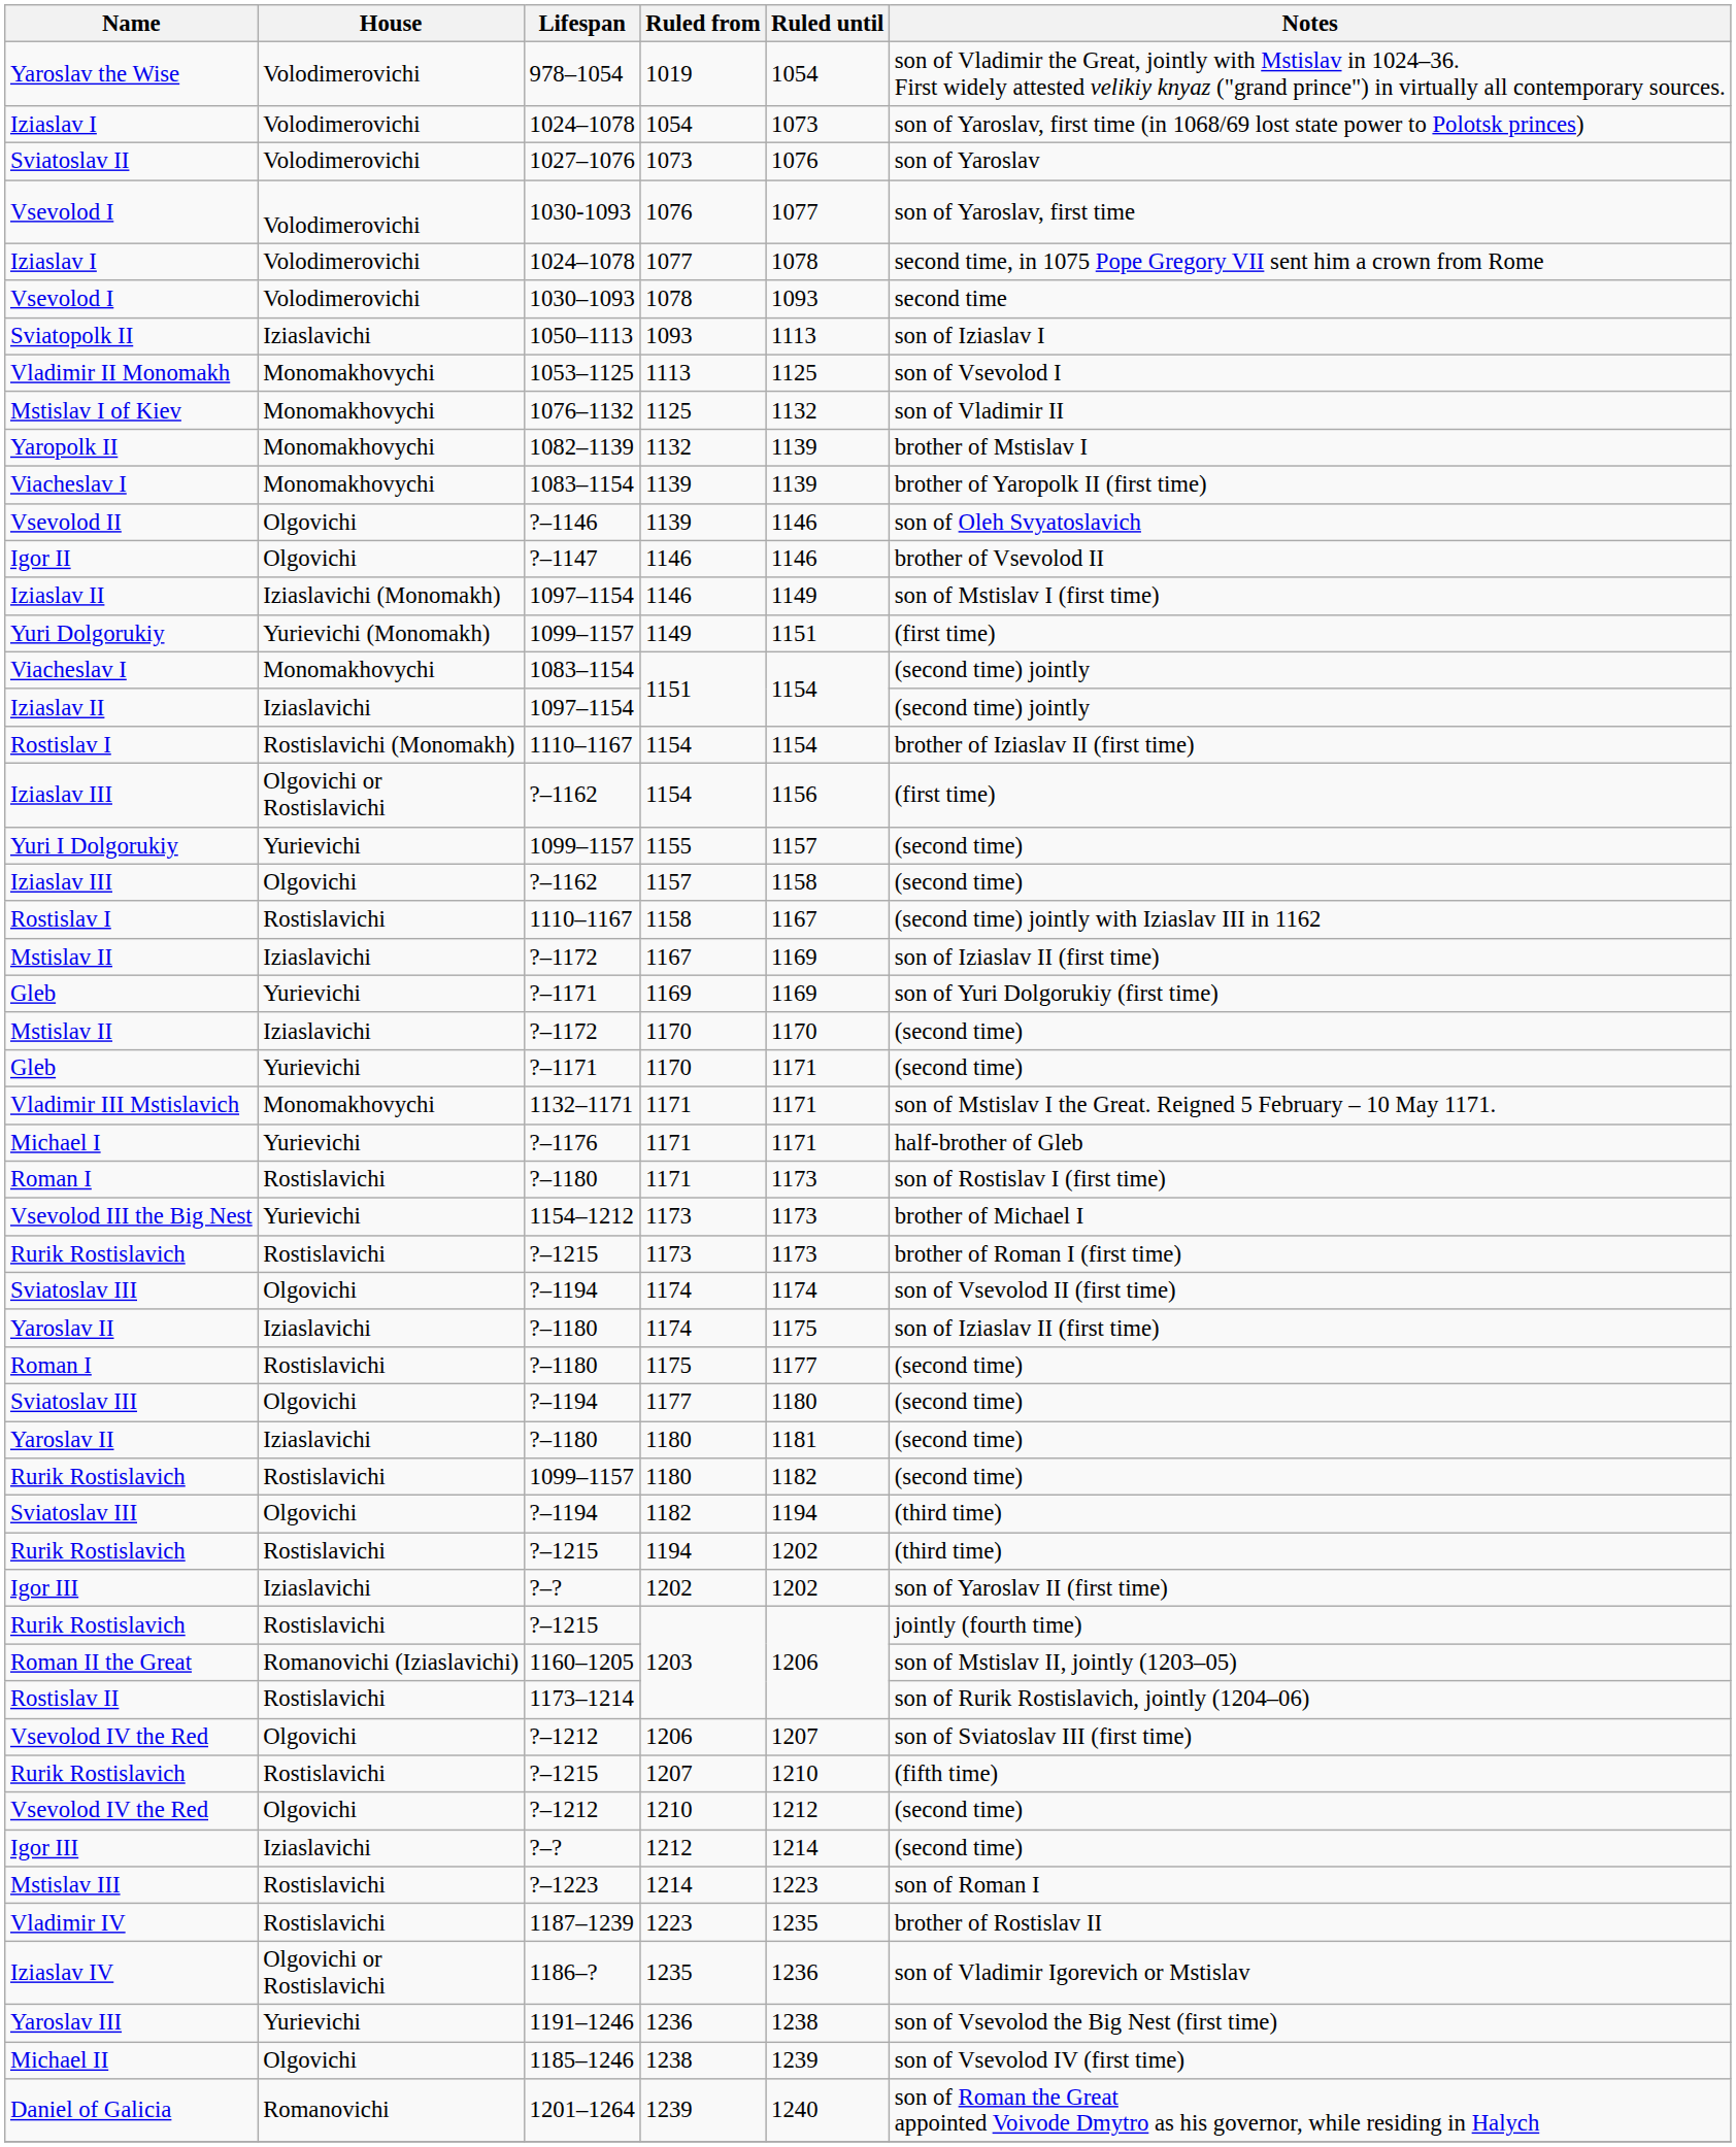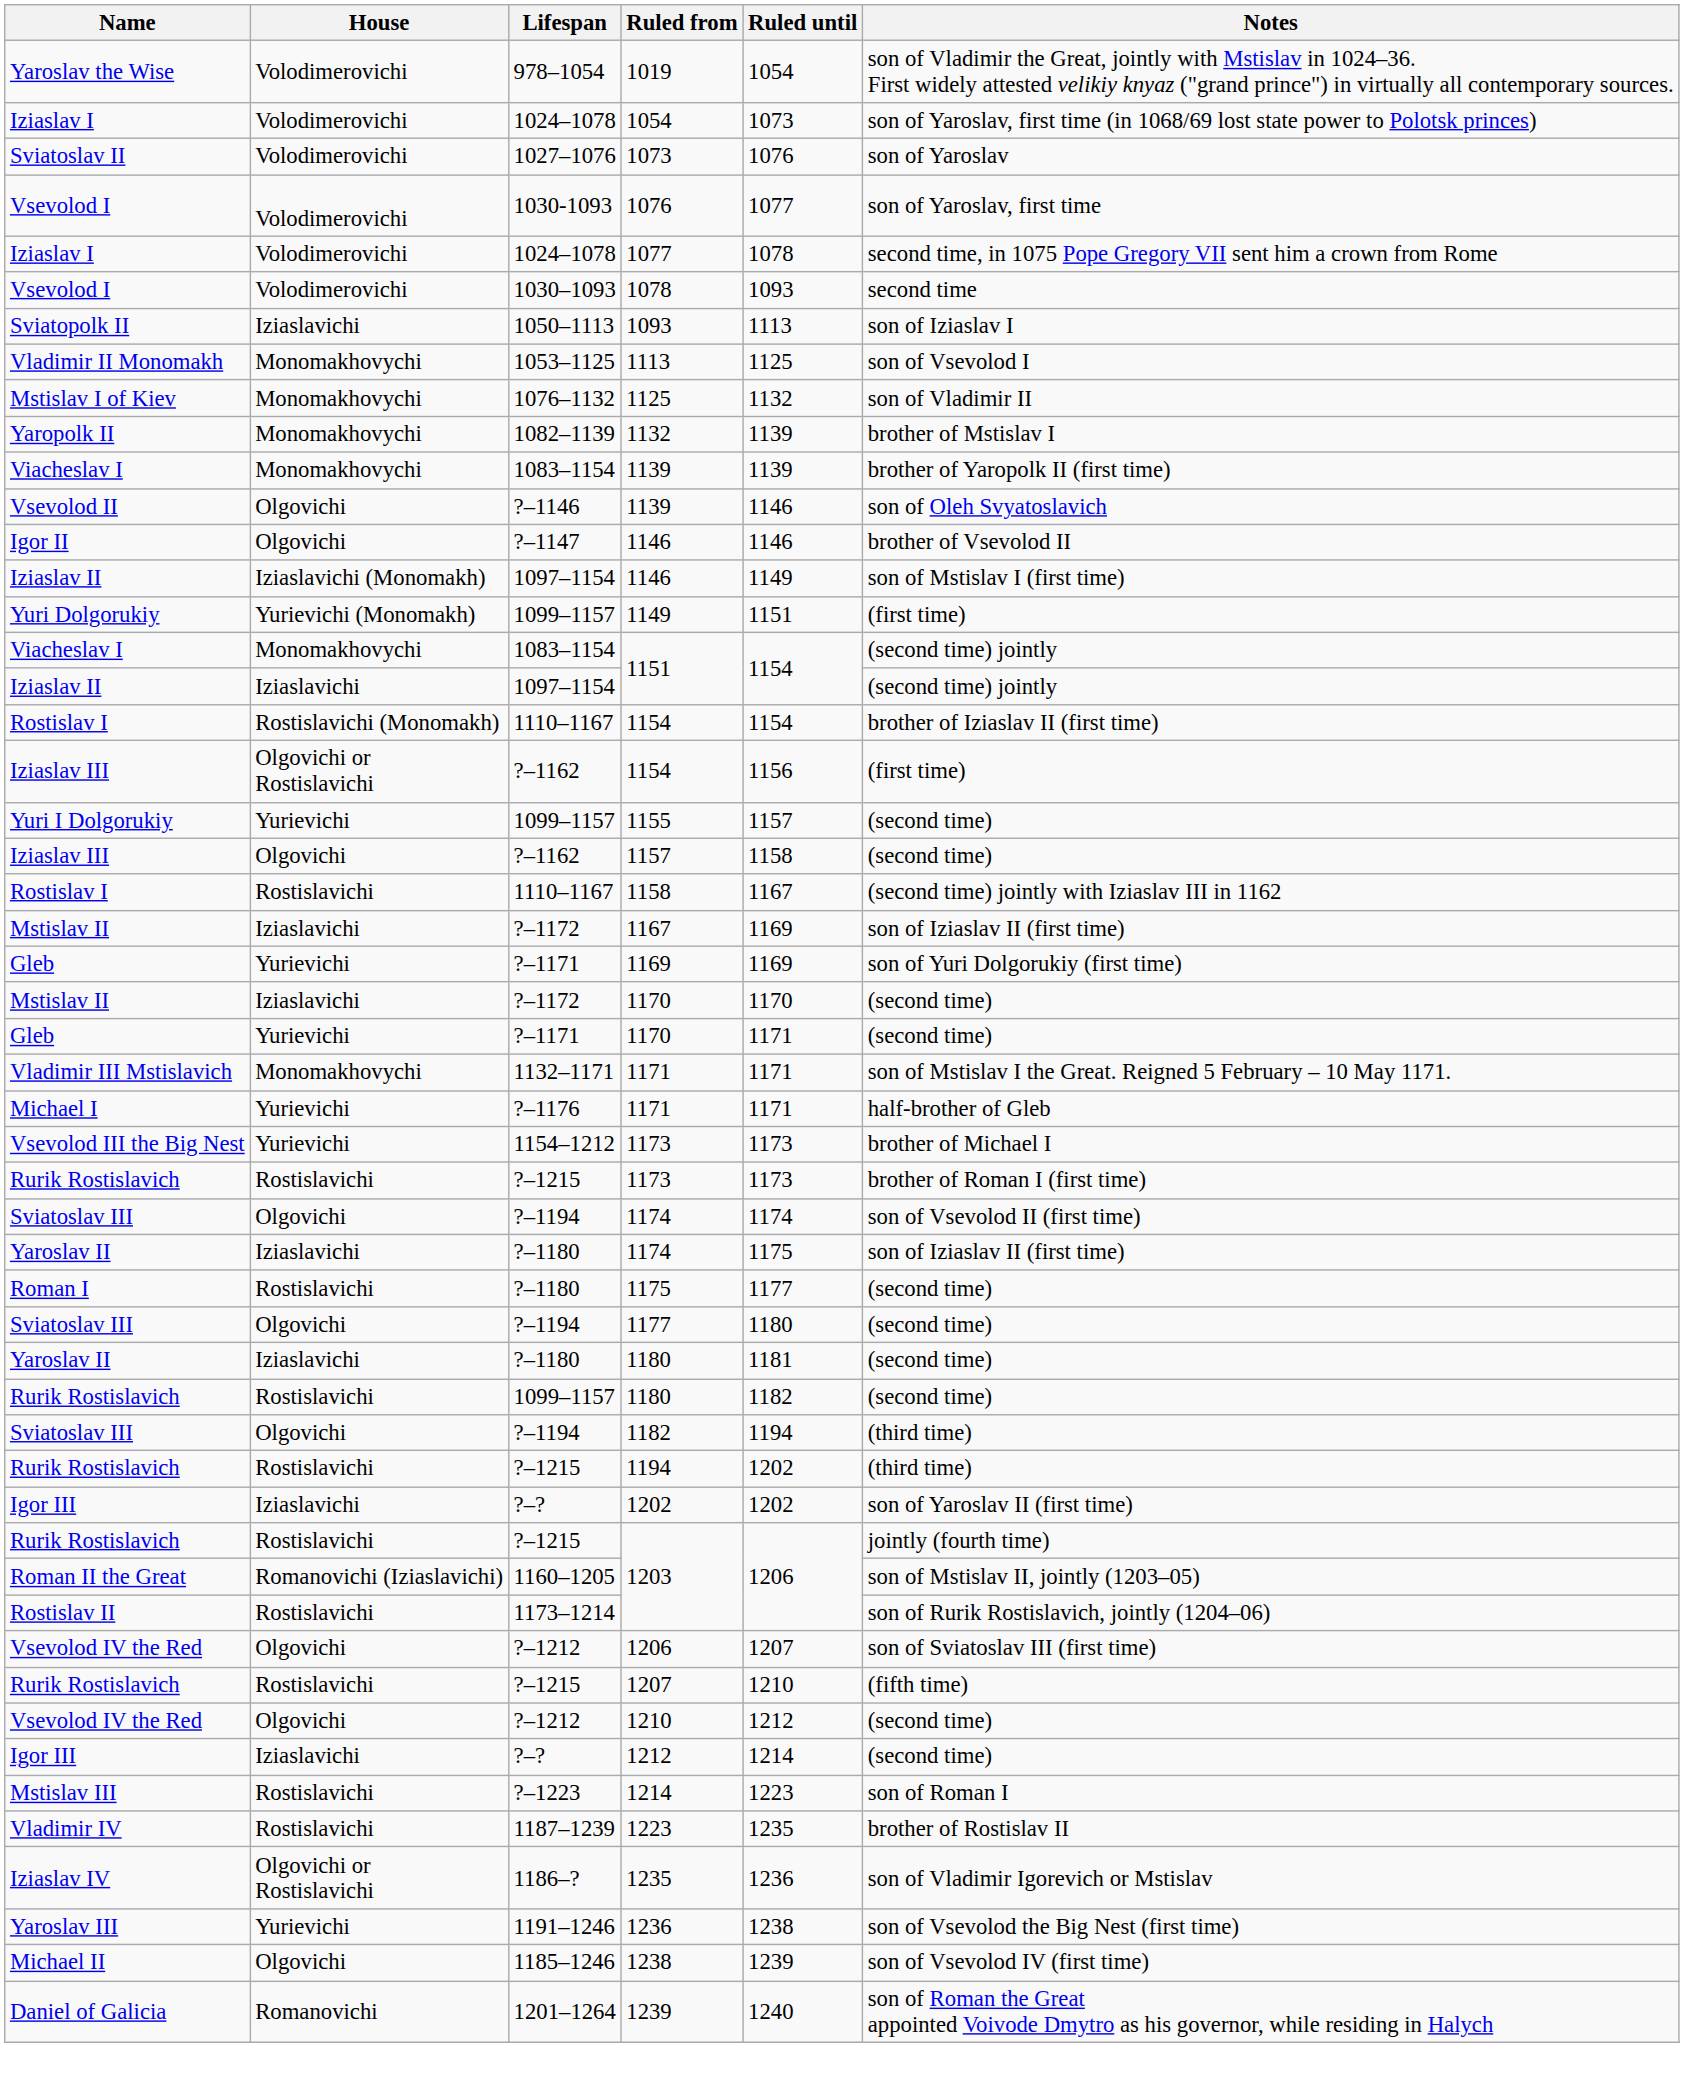- row: Roman I | Rostislavichi | ?–1180 | 1171 | 1173 | son of Rostislav I (first time)
